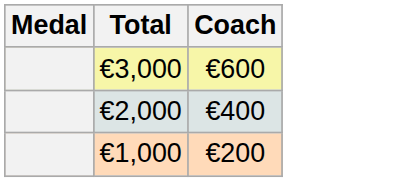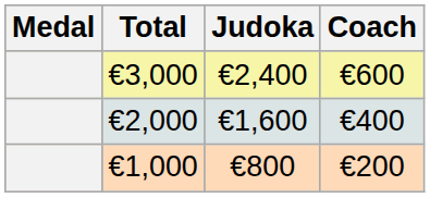+ column: Judoka | €2,400 | €1,600 | €800
